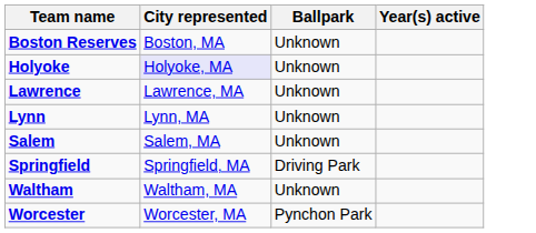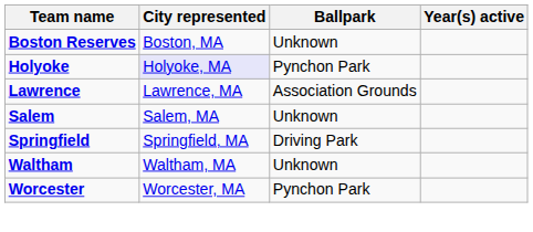Holyoke | Ballpark: Unknown -> Pynchon Park
Lawrence | Ballpark: Unknown -> Association Grounds
- row: Lynn | Lynn, MA | Unknown
